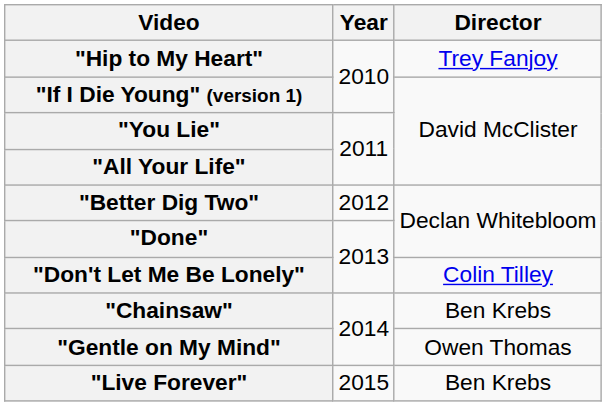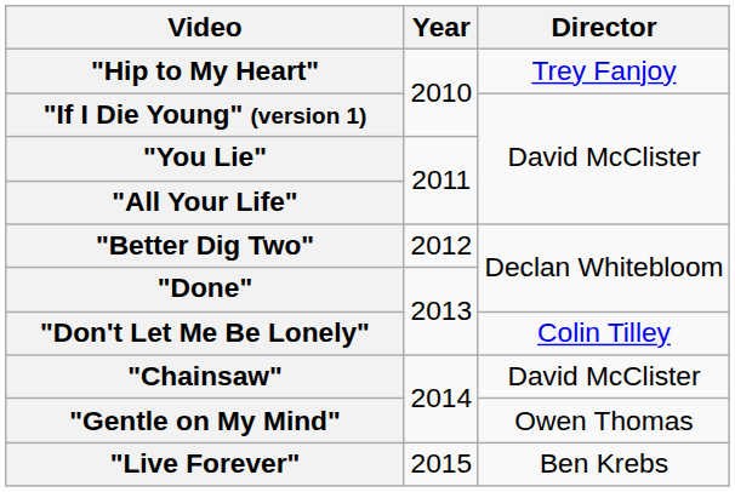"Chainsaw" | Director: Ben Krebs -> David McClister
